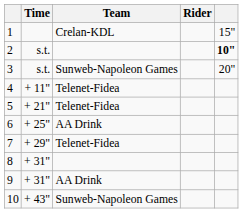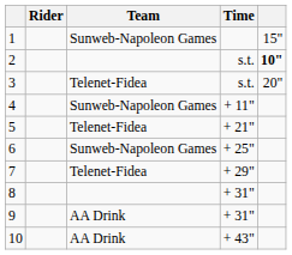columns swapped: Rider <-> Time
1 | Team: Crelan-KDL -> Sunweb-Napoleon Games
3 | Team: Sunweb-Napoleon Games -> Telenet-Fidea
4 | Team: Telenet-Fidea -> Sunweb-Napoleon Games
6 | Team: AA Drink -> Sunweb-Napoleon Games
10 | Team: Sunweb-Napoleon Games -> AA Drink
